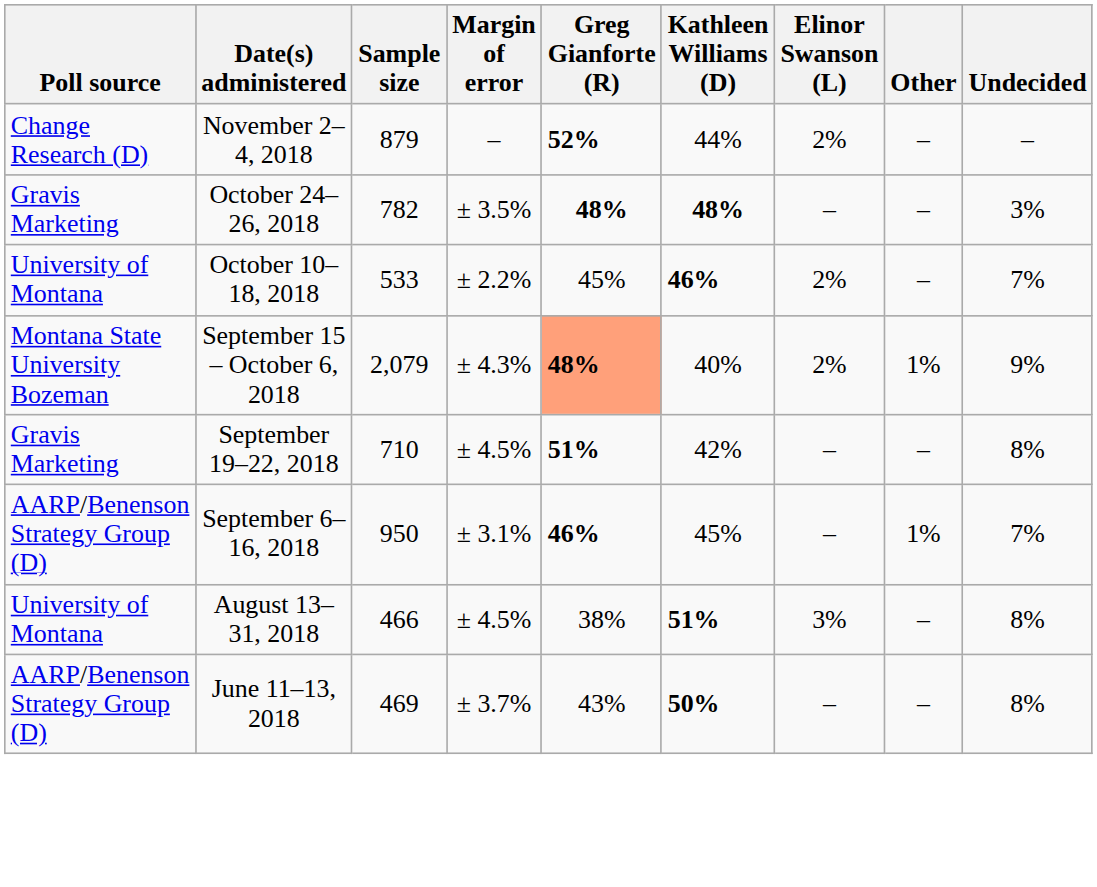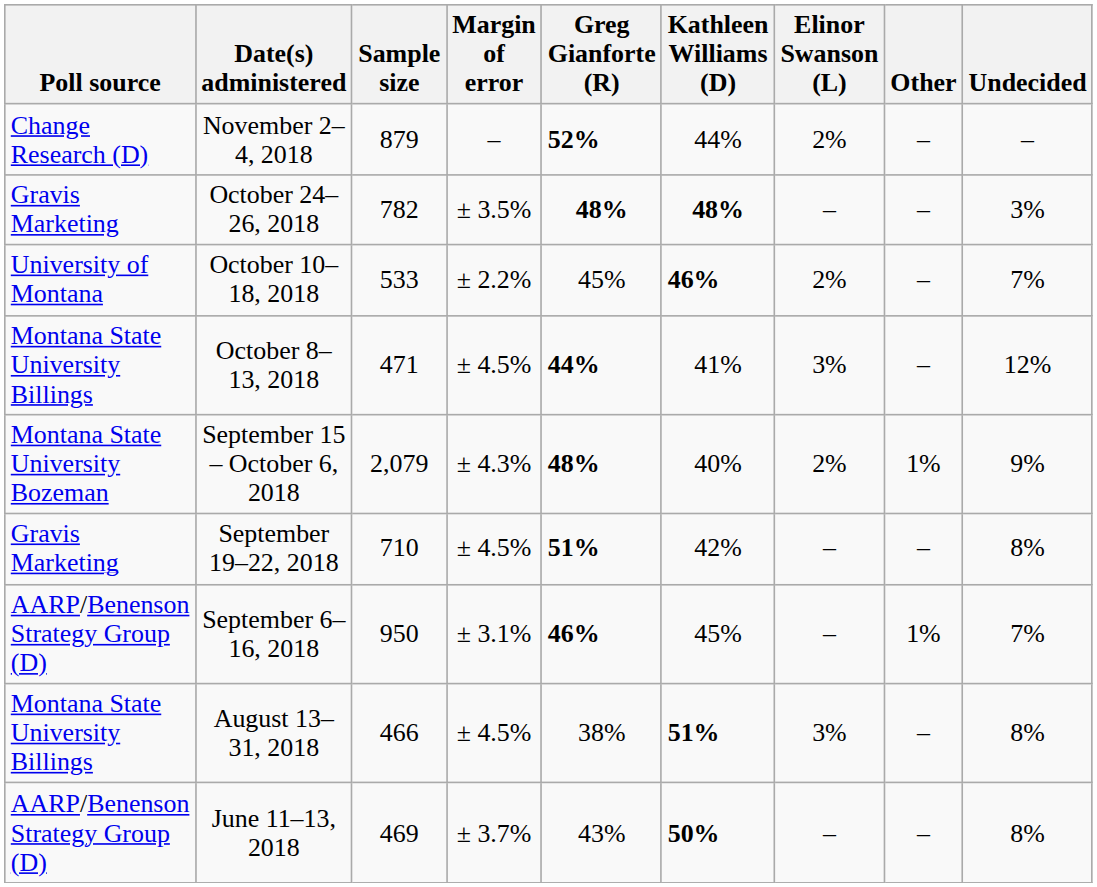+ row: Montana State University Billings | October 8–13, 2018 | 471 | ± 4.5% | 44% | 41% | 3% | – | 12%
September 15 – October 6, 2018 | Greg Gianforte (R): lightsalmon background -> no background
August 13–31, 2018 | Poll source: University of Montana -> Montana State University Billings
